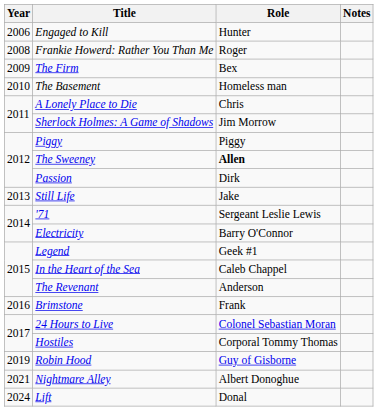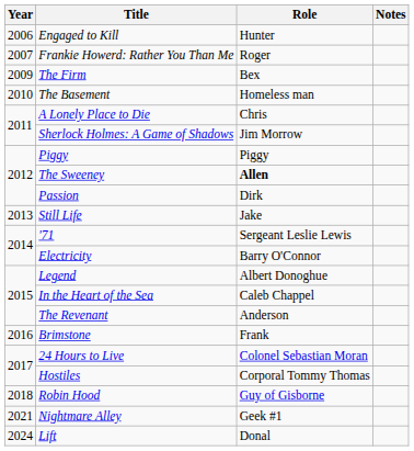Frankie Howerd: Rather You Than Me | Year: 2008 -> 2007
Legend | Role: Geek #1 -> Albert Donoghue
Robin Hood | Year: 2019 -> 2018
Nightmare Alley | Role: Albert Donoghue -> Geek #1
